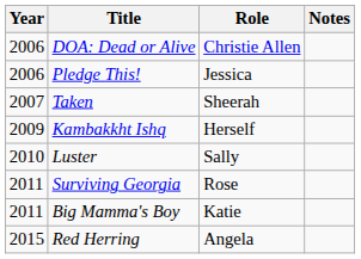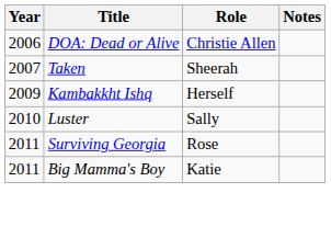- row: 2006 | Pledge This! | Jessica
- row: 2015 | Red Herring | Angela
